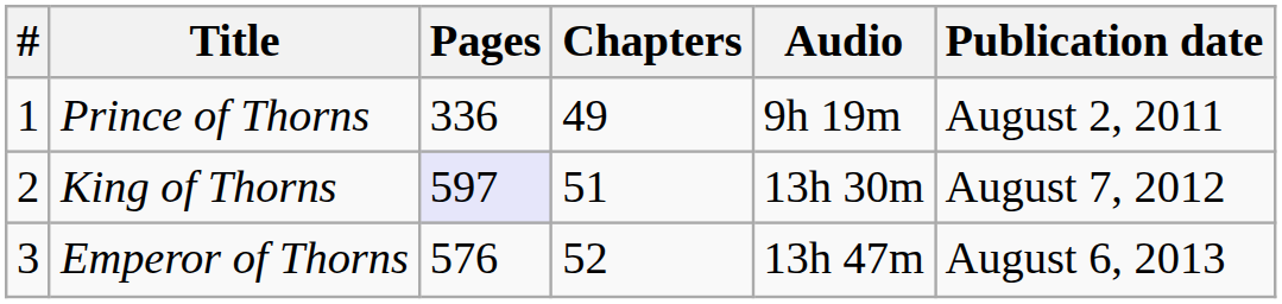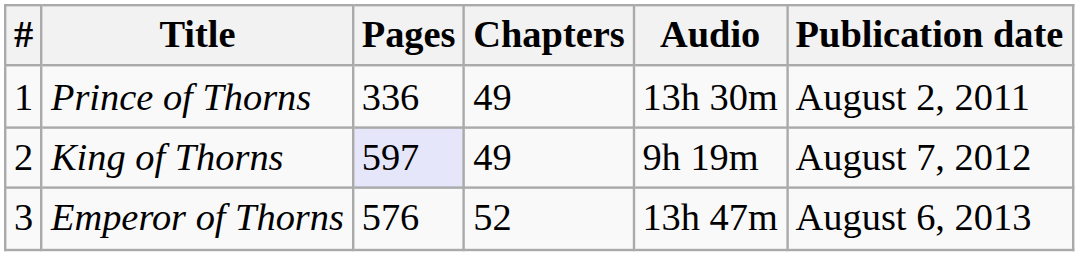Prince of Thorns | Audio: 9h 19m -> 13h 30m
King of Thorns | Chapters: 51 -> 49
King of Thorns | Audio: 13h 30m -> 9h 19m
